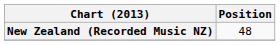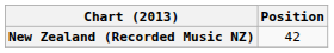New Zealand (Recorded Music NZ) | Position: 48 -> 42
